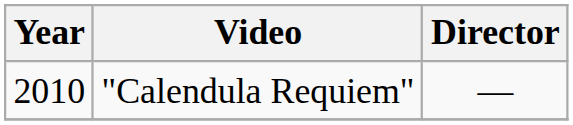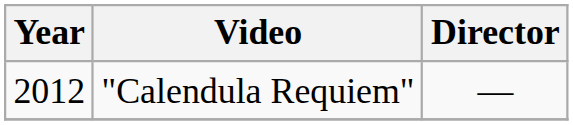"Calendula Requiem" | Year: 2010 -> 2012
